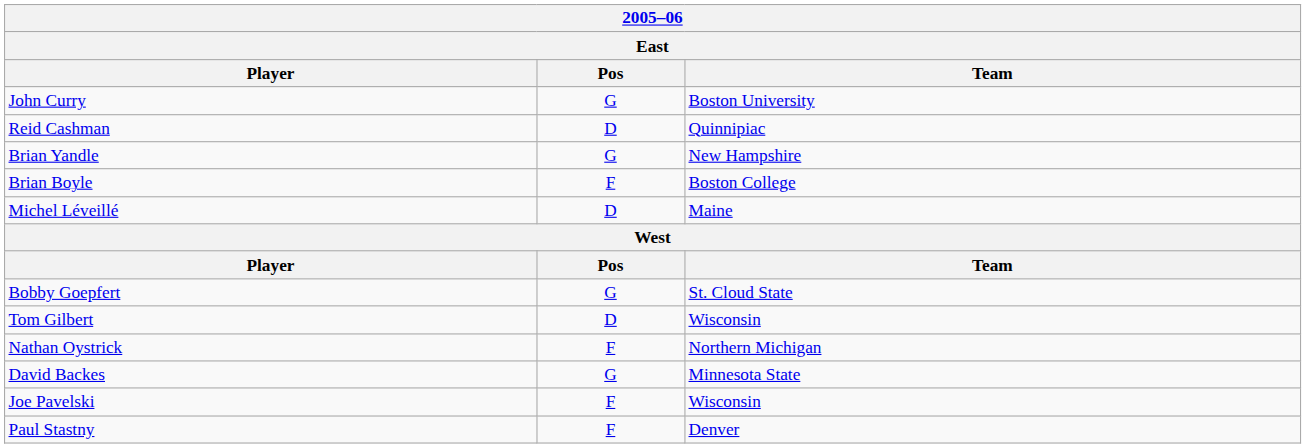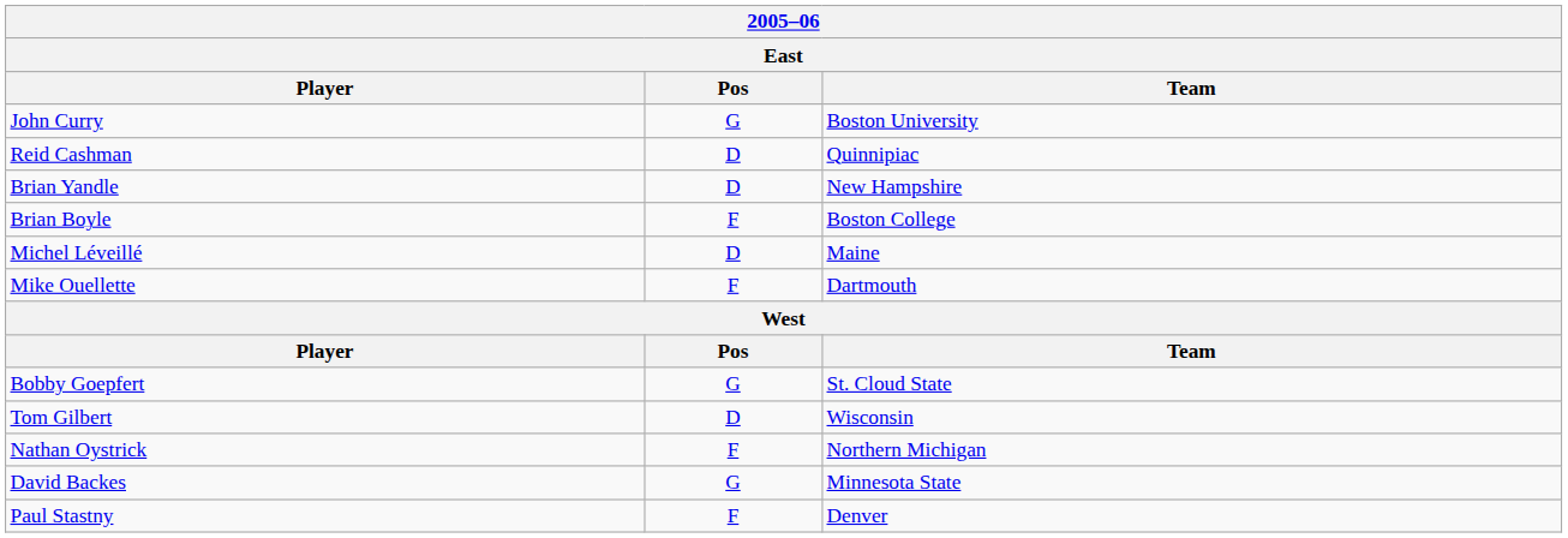Brian Yandle | Pos: G -> D
+ row: Mike Ouellette | F | Dartmouth
- row: Joe Pavelski | F | Wisconsin
